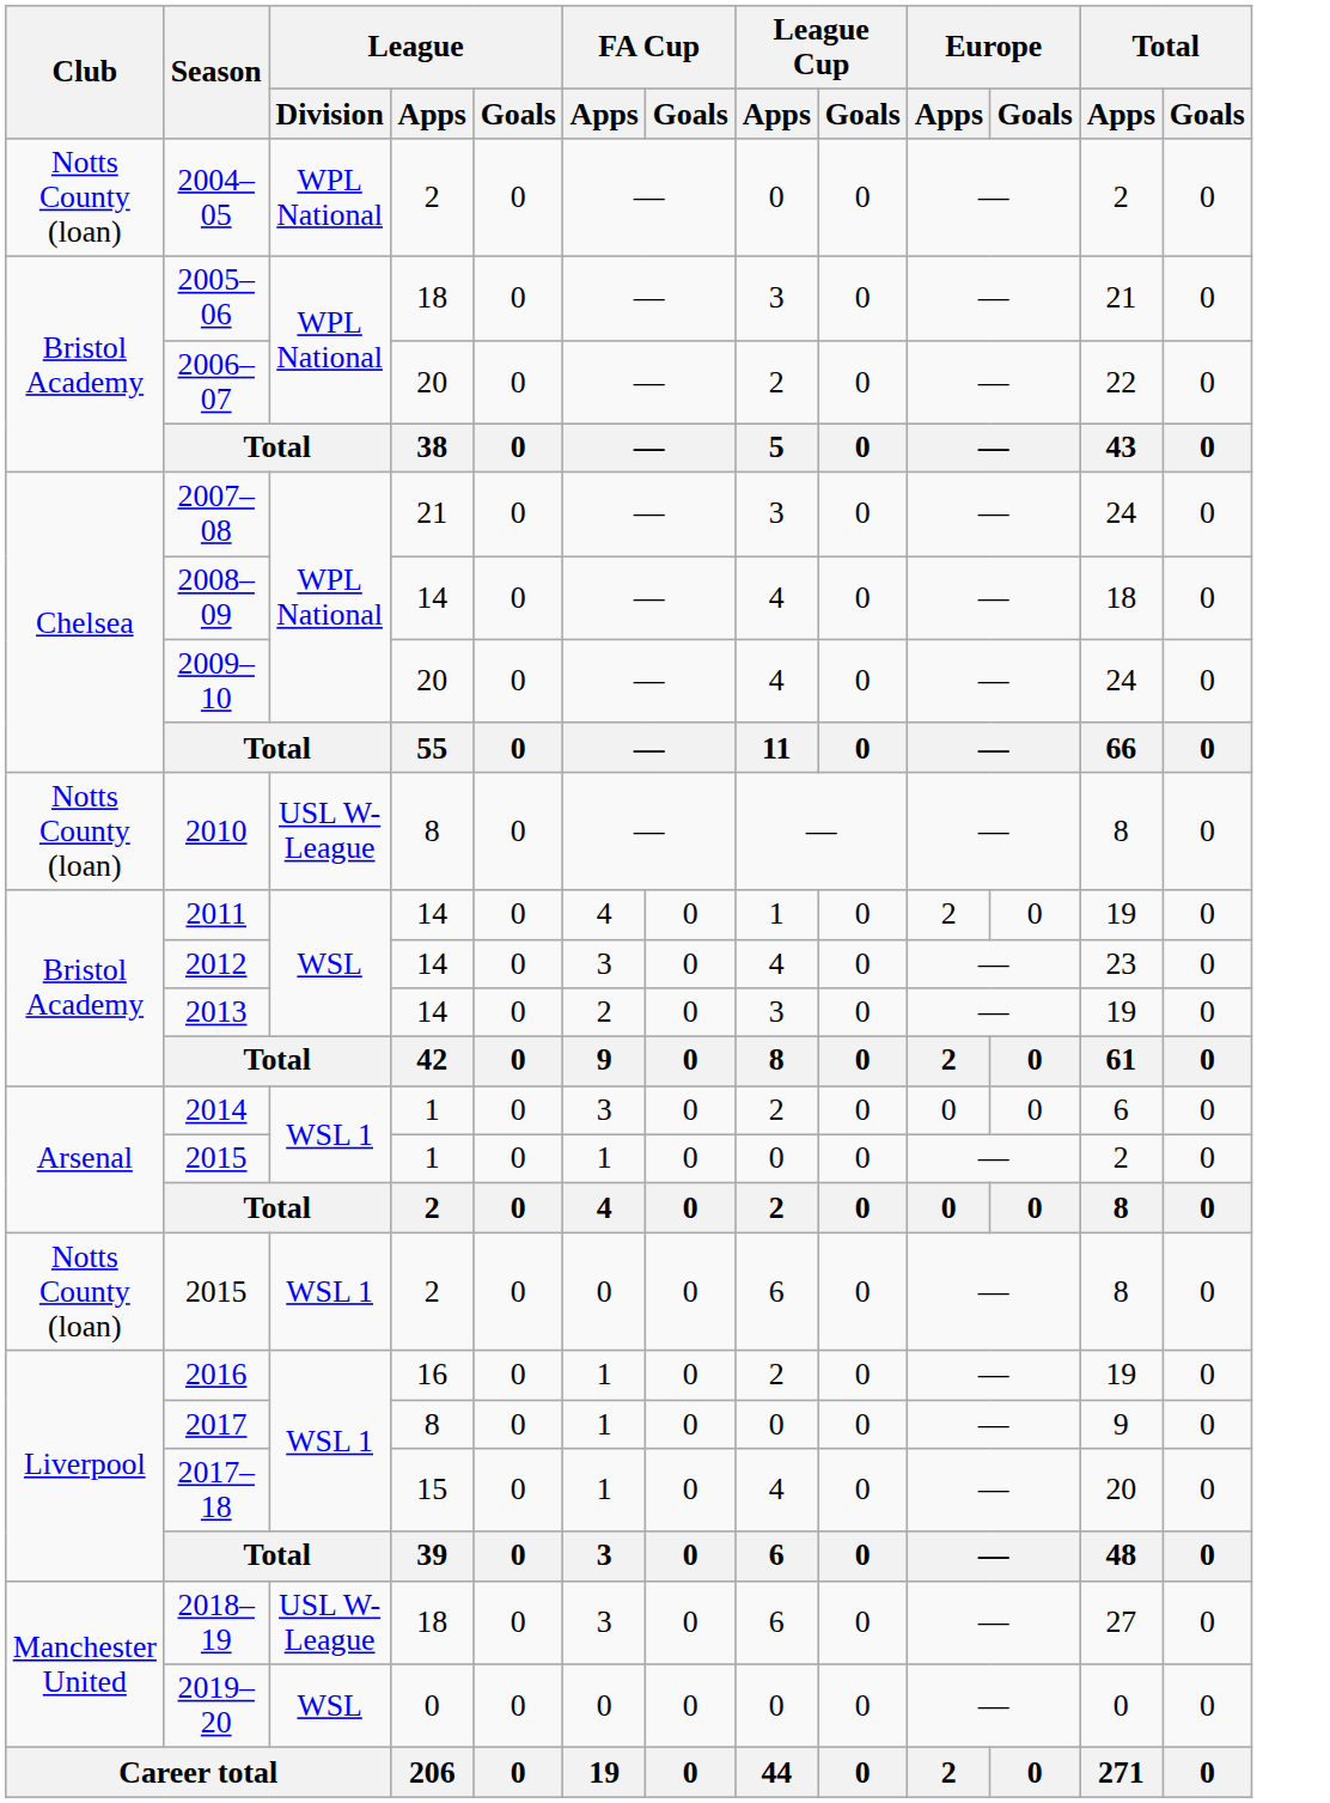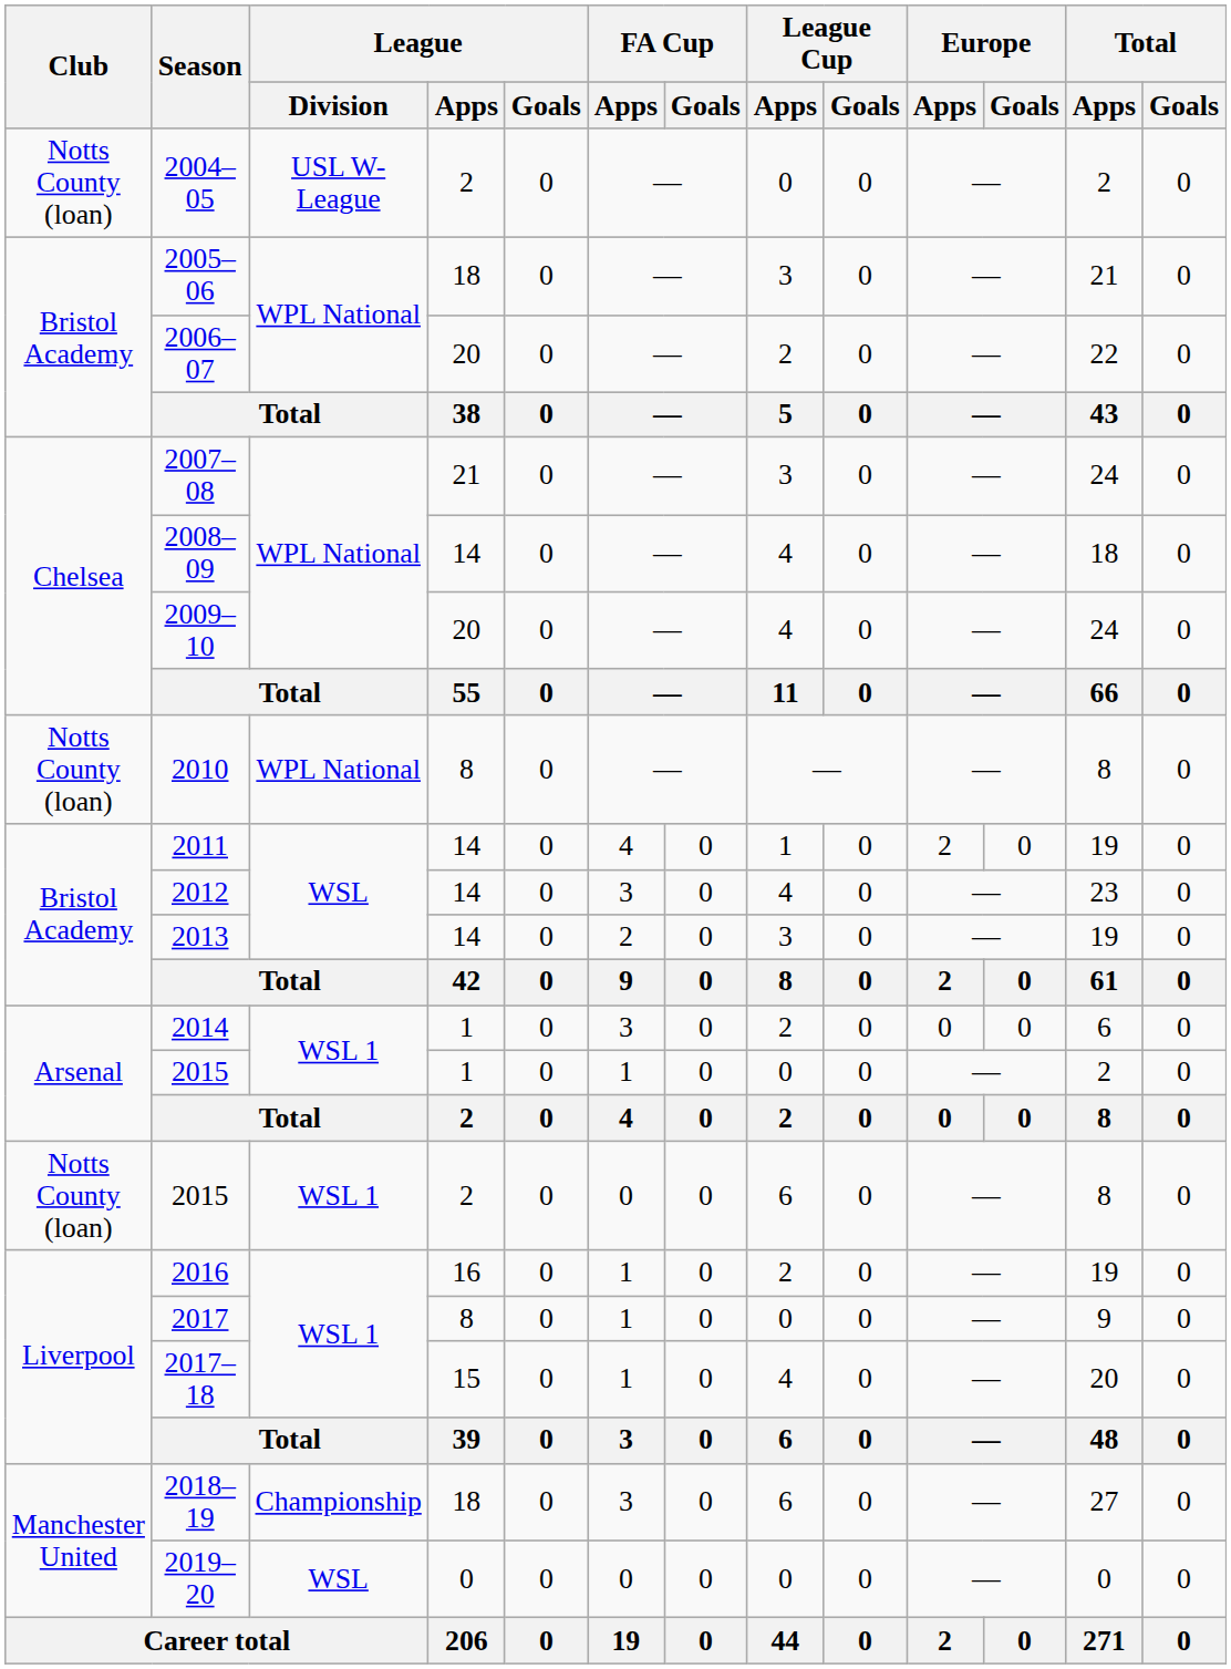2004–05 | League / Division: WPL National -> USL W-League
2010 | League / Division: USL W-League -> WPL National
2018–19 | League / Division: USL W-League -> Championship
